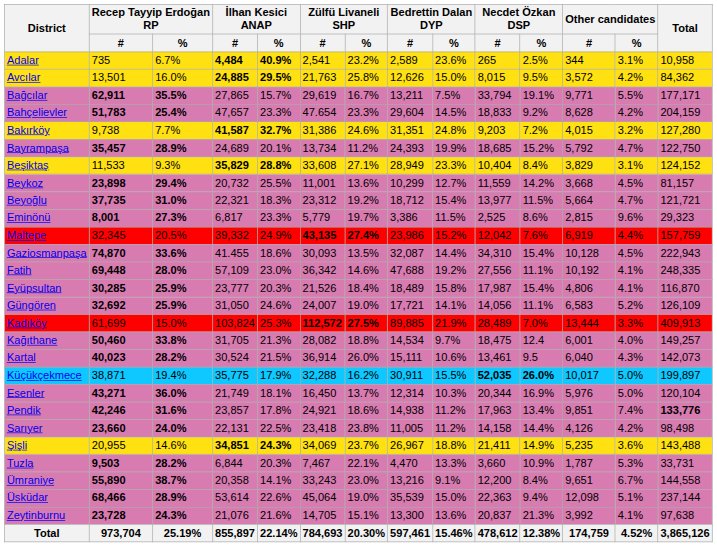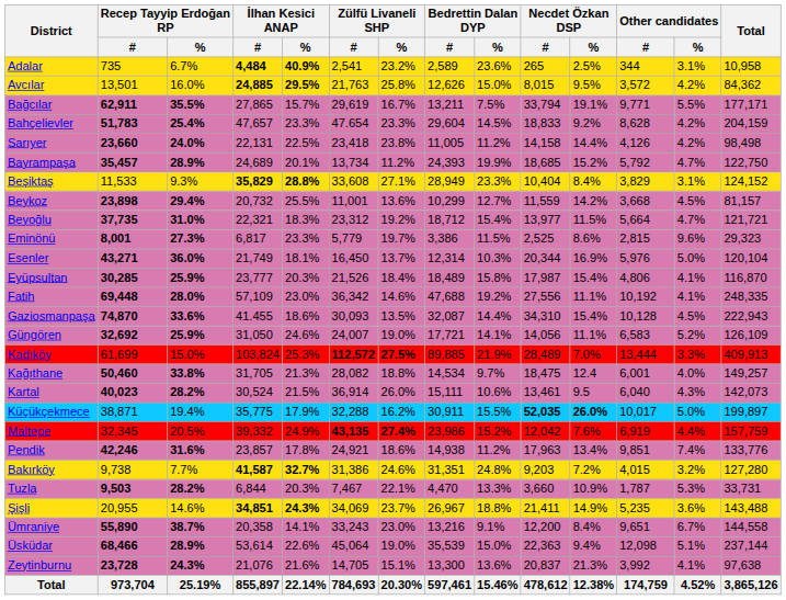rows swapped: Bakırköy <-> Sarıyer
rows swapped: Esenler <-> Maltepe
rows swapped: Eyüpsultan <-> Gaziosmanpaşa
Pendik | Total: bold -> normal
rows swapped: Şişli <-> Tuzla
